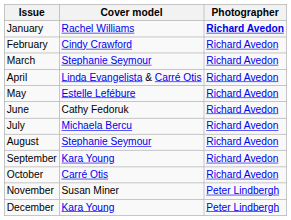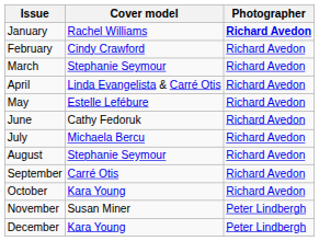September | Cover model: Kara Young -> Carré Otis
October | Cover model: Carré Otis -> Kara Young
